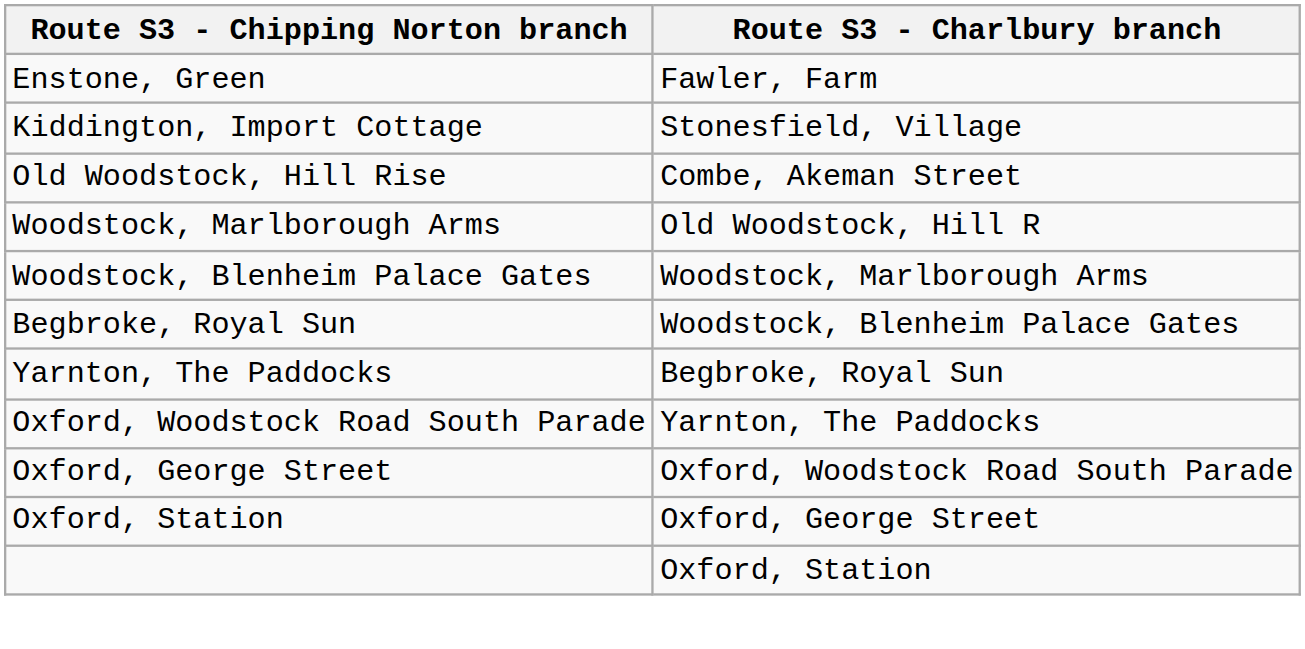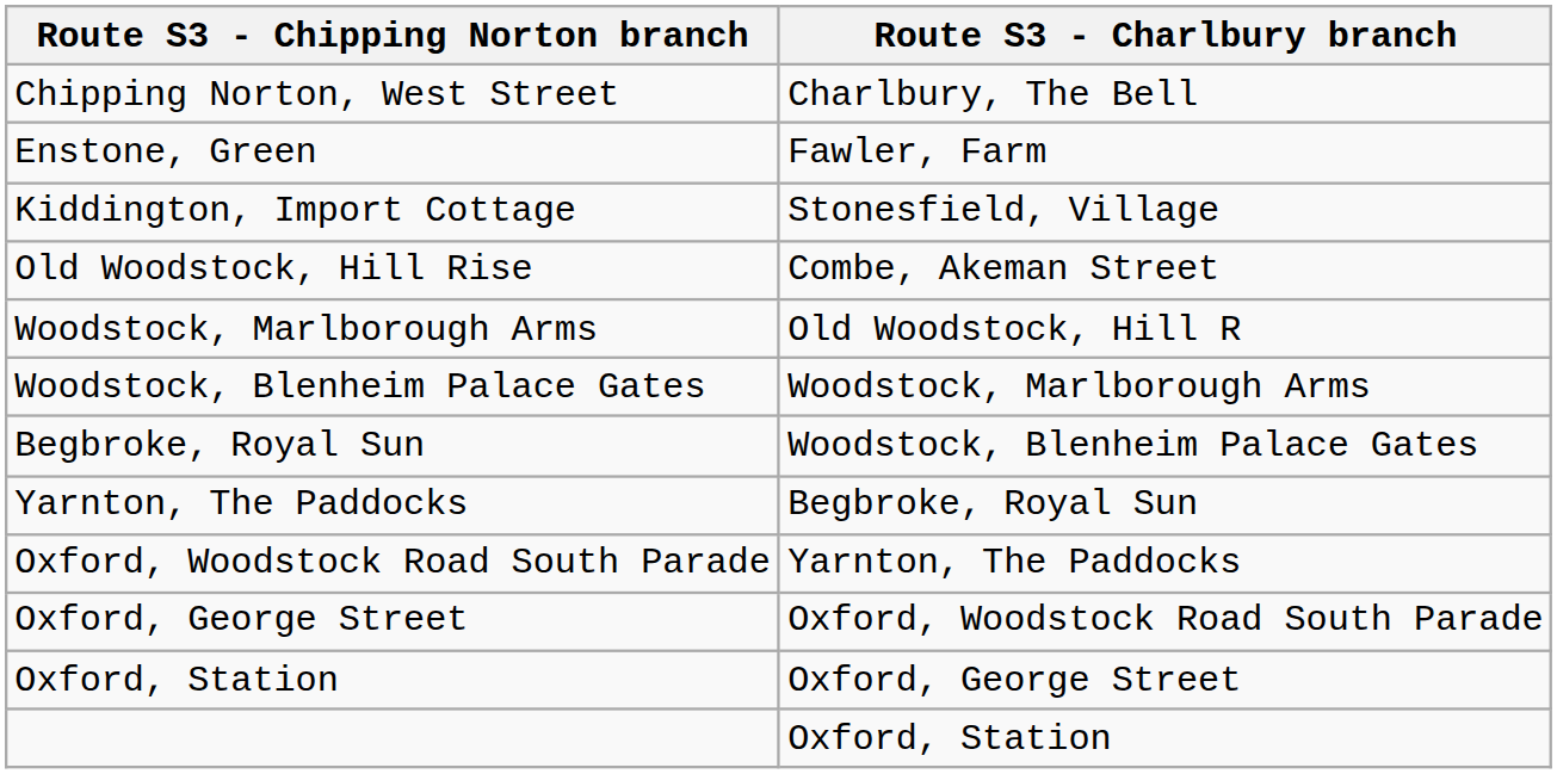+ row: Chipping Norton, West Street | Charlbury, The Bell
